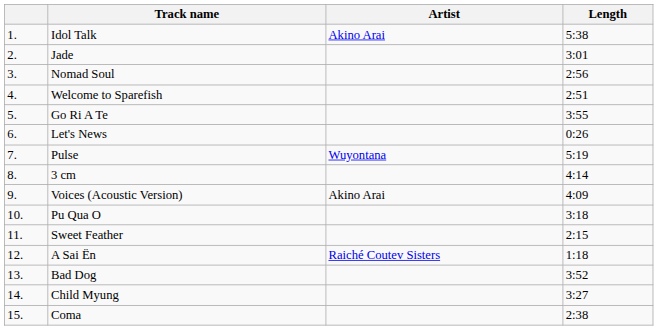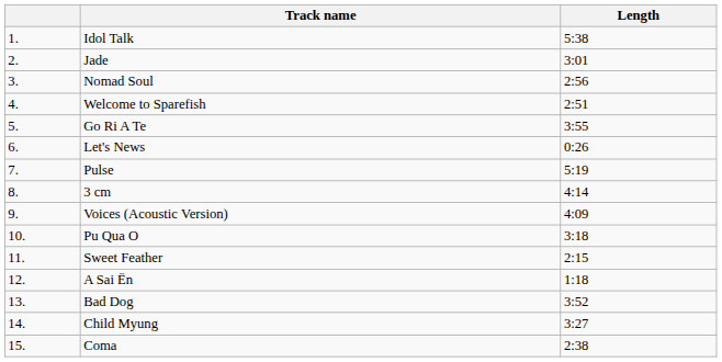- column: Artist | Akino Arai | Wuyontana | Akino Arai | Raiché Coutev Sisters
